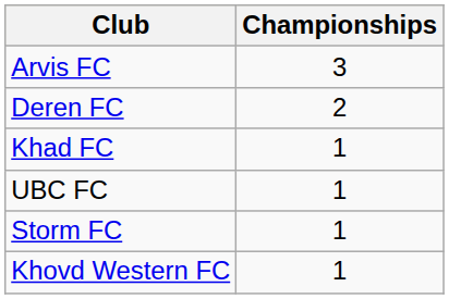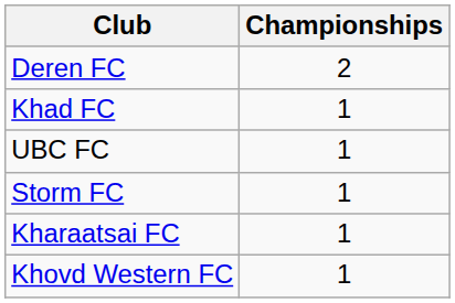- row: Arvis FC | 3
+ row: Kharaatsai FC | 1
